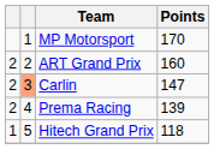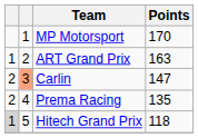ART Grand Prix | column 1: 2 -> 1
ART Grand Prix | Points: 160 -> 163
Prema Racing | Points: 139 -> 135
Hitech Grand Prix | column 1: no background -> lightgrey background
